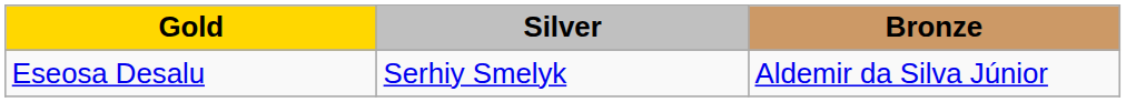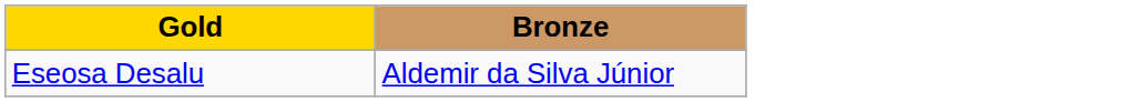- column: Silver | Serhiy Smelyk
